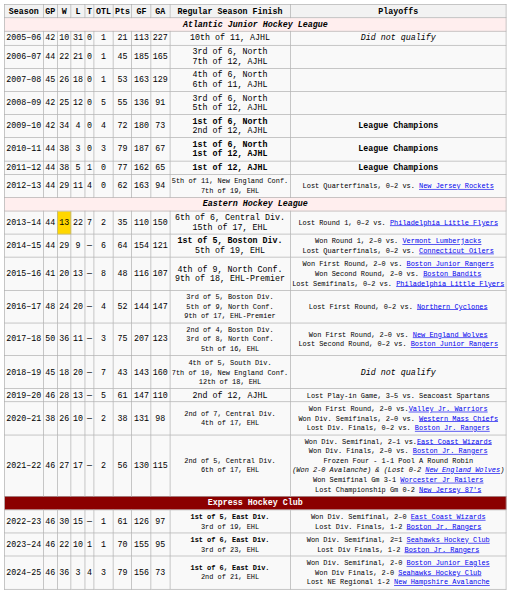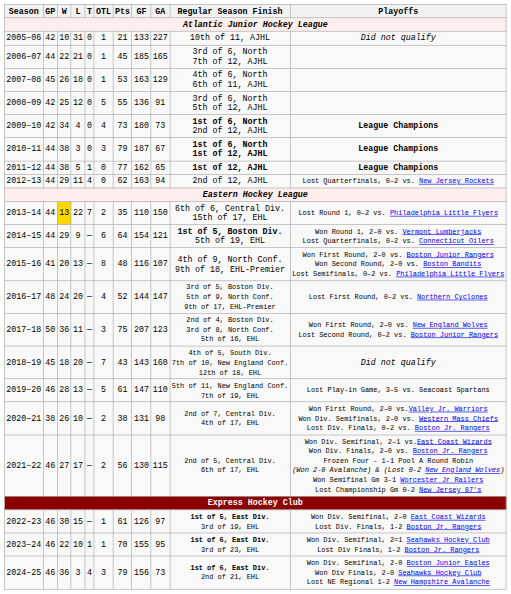2005–06 | GF: 113 -> 133
2009–10 | Pts: 72 -> 73
2012–13 | Regular Season Finish: 5th of 11, New England Conf. 7th of 19, EHL -> 2nd of 12, AJHL
2019–20 | Regular Season Finish: 2nd of 12, AJHL -> 5th of 11, New England Conf. 7th of 19, EHL
